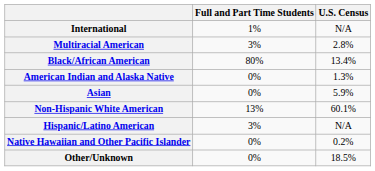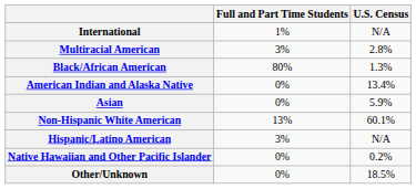Black/African American | U.S. Census: 13.4% -> 1.3%
American Indian and Alaska Native | U.S. Census: 1.3% -> 13.4%
